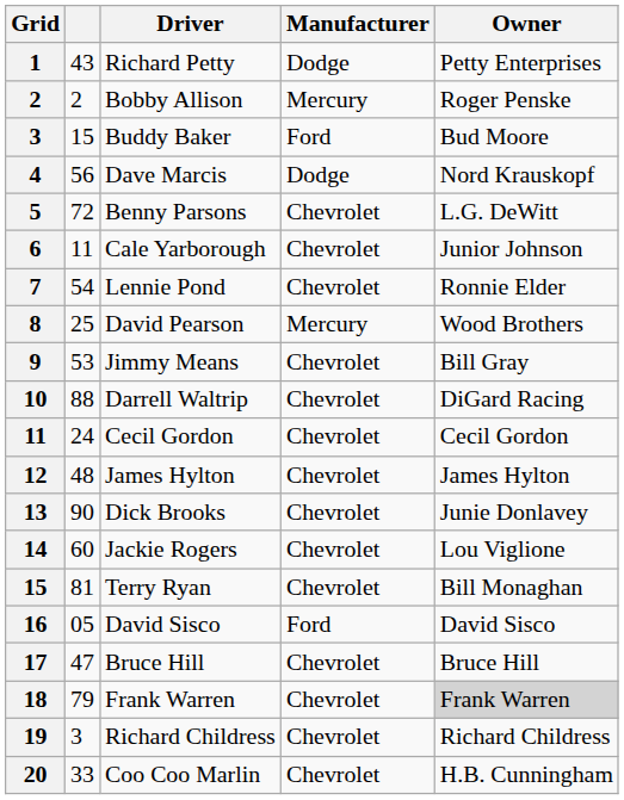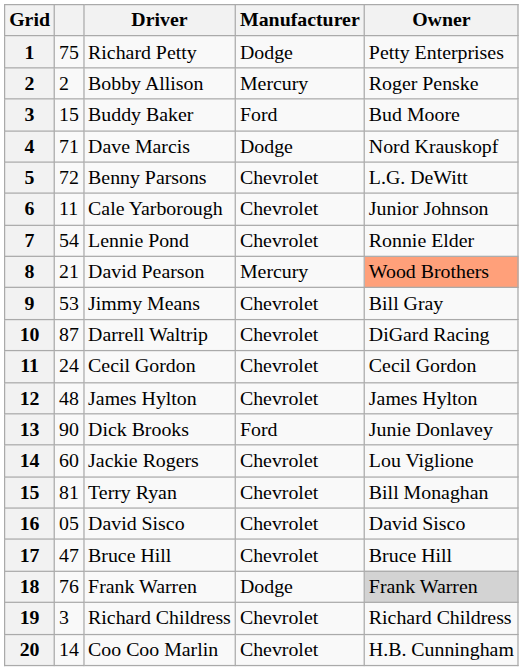1 | column 2: 43 -> 75
4 | column 2: 56 -> 71
8 | column 2: 25 -> 21
8 | Owner: no background -> lightsalmon background
10 | column 2: 88 -> 87
13 | Manufacturer: Chevrolet -> Ford
16 | Manufacturer: Ford -> Chevrolet
18 | column 2: 79 -> 76
18 | Manufacturer: Chevrolet -> Dodge
20 | column 2: 33 -> 14
